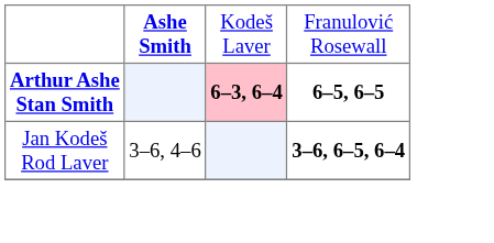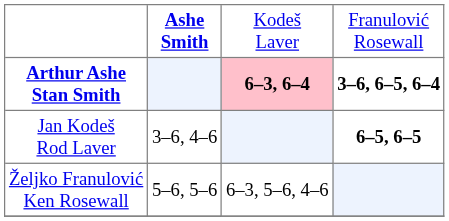Arthur Ashe Stan Smith | column 4: 6–5, 6–5 -> 3–6, 6–5, 6–4
Jan Kodeš Rod Laver | column 4: 3–6, 6–5, 6–4 -> 6–5, 6–5
+ row: Željko Franulović Ken Rosewall | 5–6, 5–6 | 6–3, 5–6, 4–6
